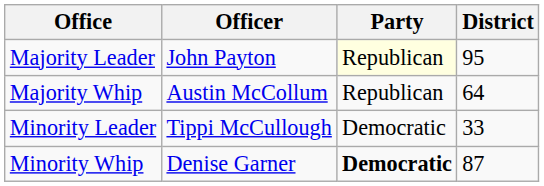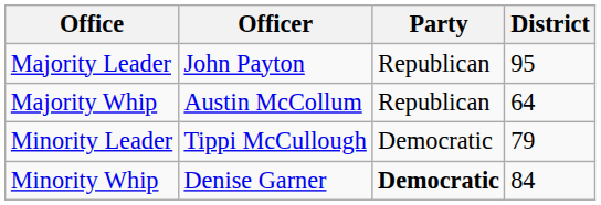Majority Leader | Party: lightyellow background -> no background
Minority Leader | District: 33 -> 79
Minority Whip | District: 87 -> 84
